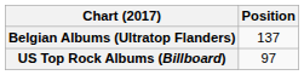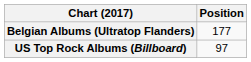Belgian Albums (Ultratop Flanders) | Position: 137 -> 177
